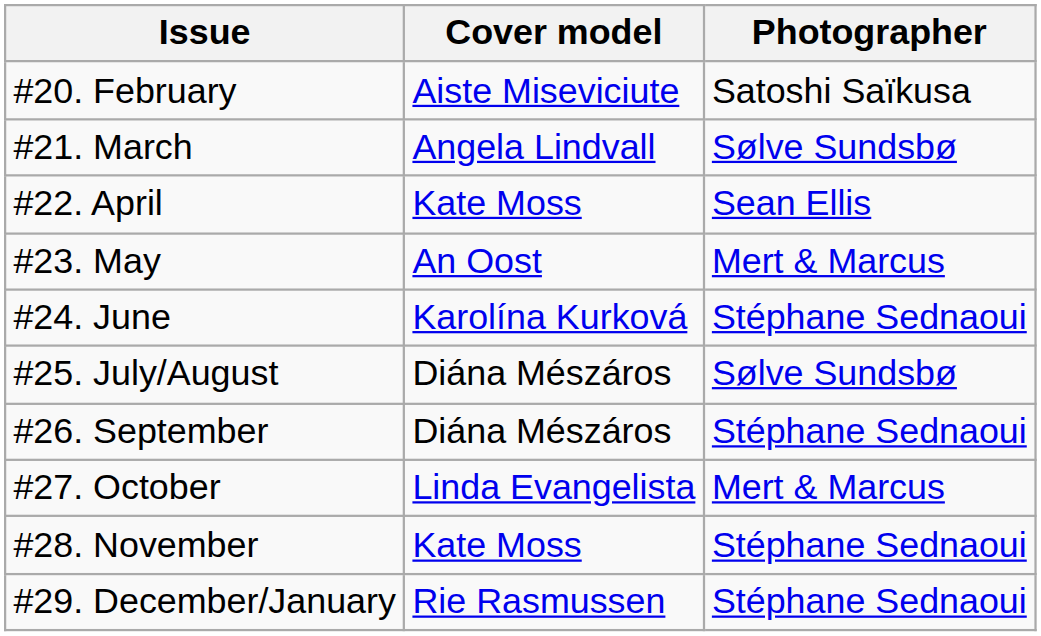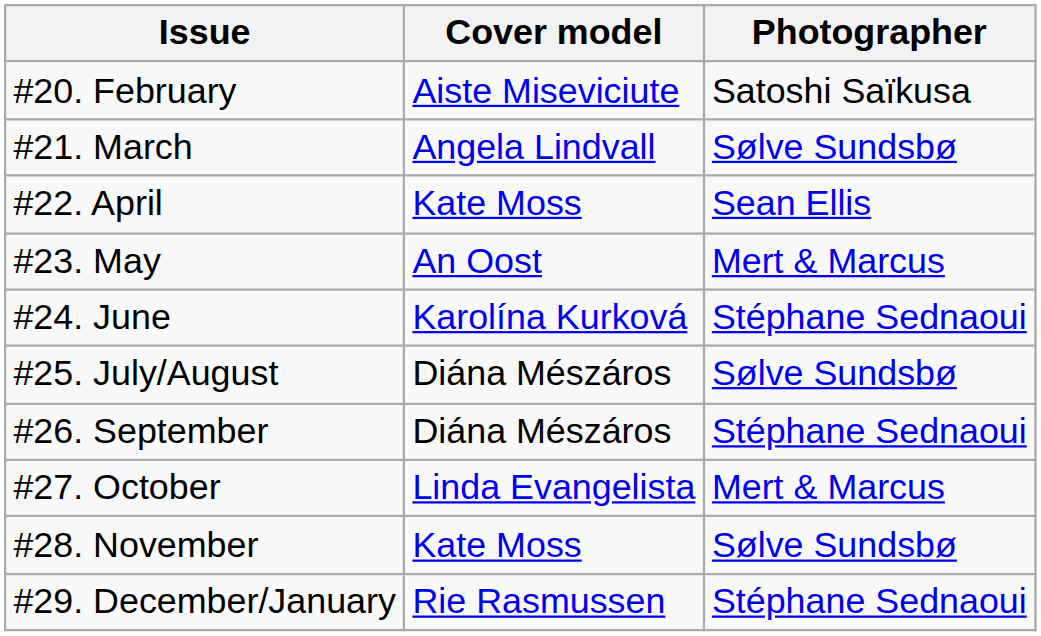#28. November | Photographer: Stéphane Sednaoui -> Sølve Sundsbø
